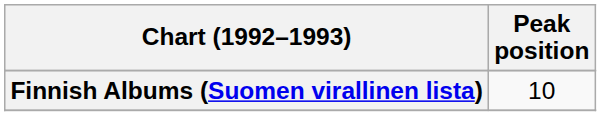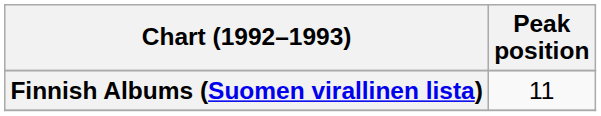Finnish Albums (Suomen virallinen lista) | Peak position: 10 -> 11
